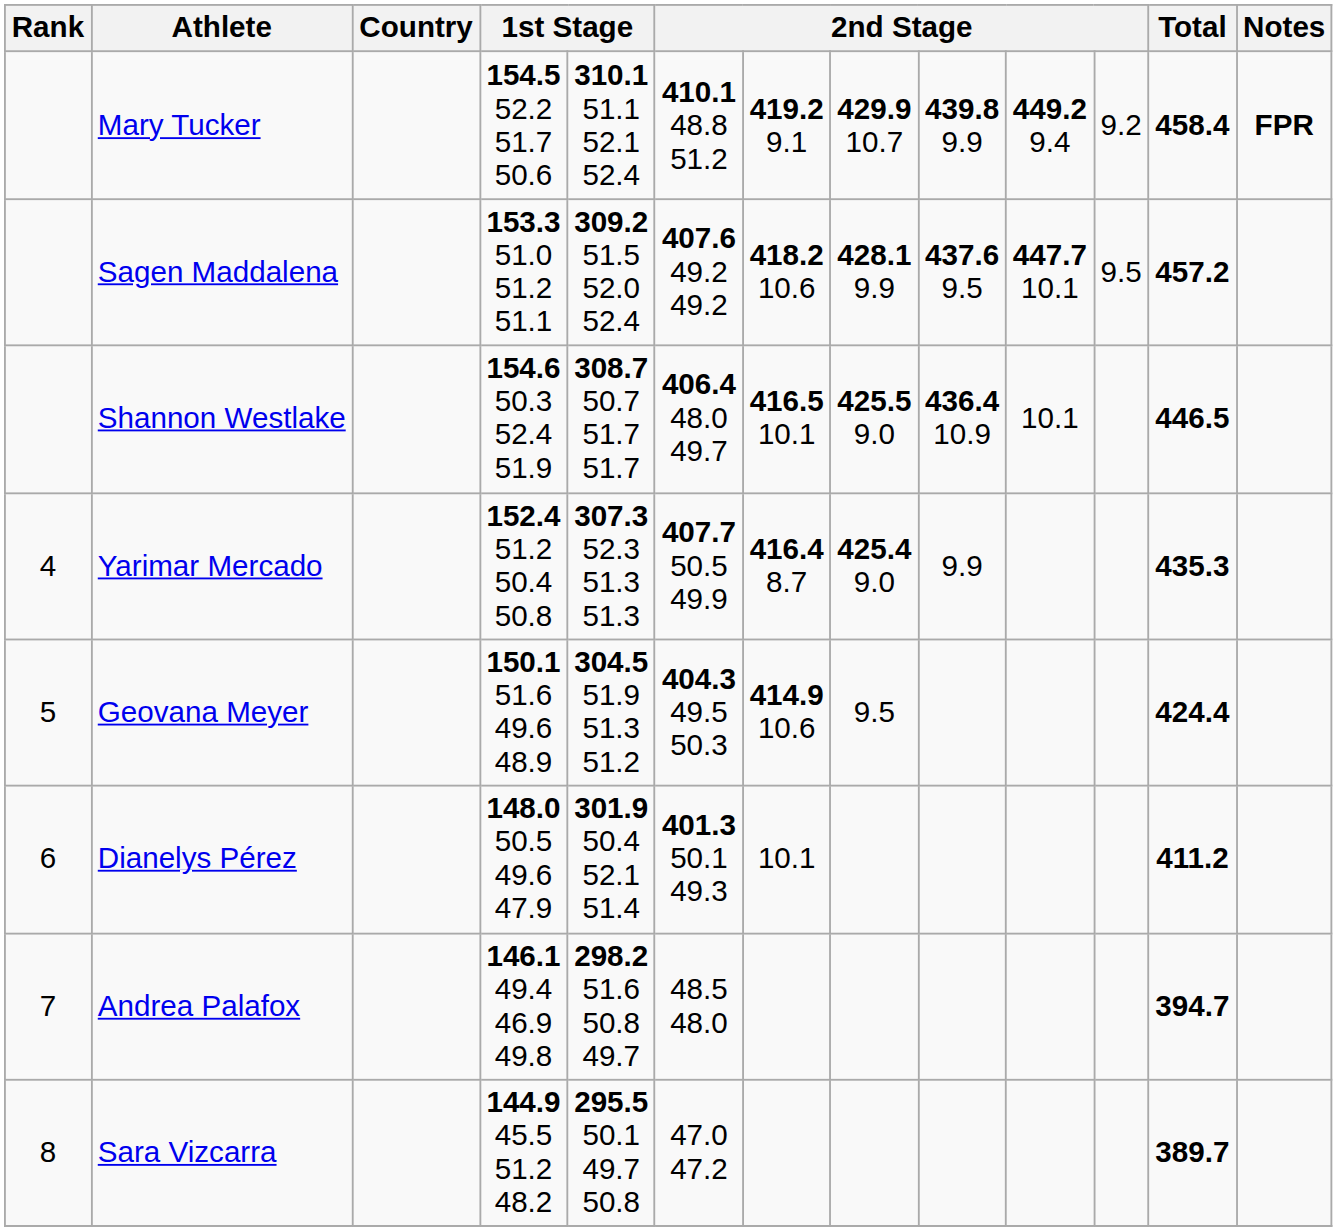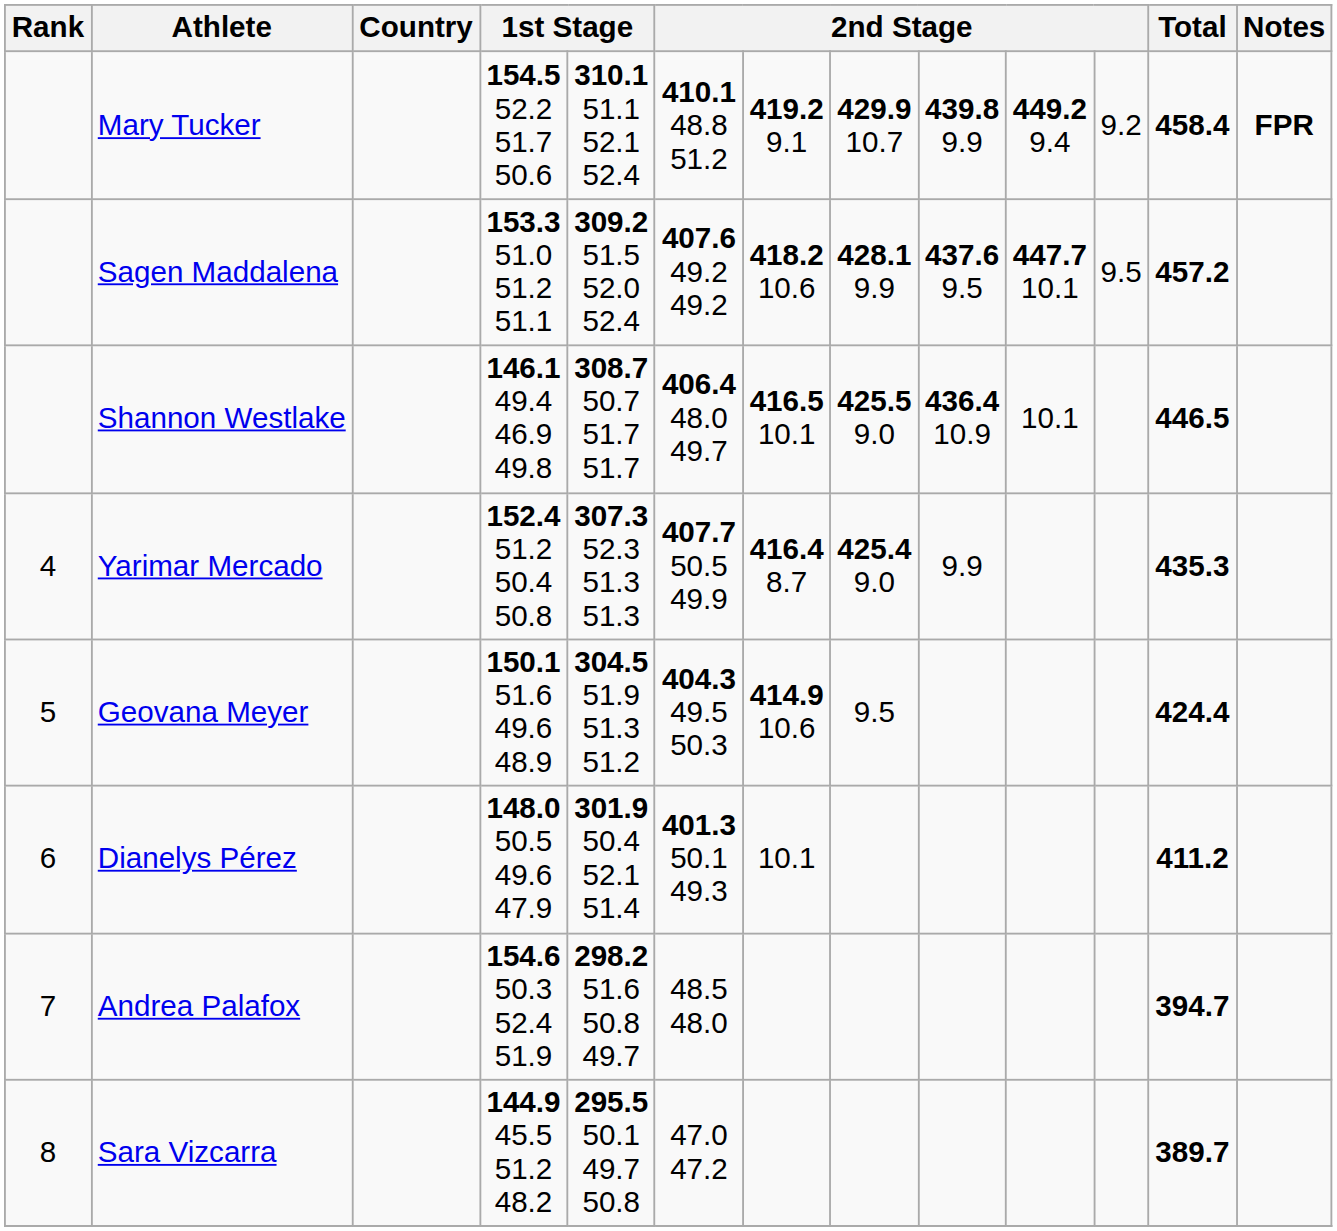Shannon Westlake | column 4: 154.6 50.3 52.4 51.9 -> 146.1 49.4 46.9 49.8
Andrea Palafox | column 4: 146.1 49.4 46.9 49.8 -> 154.6 50.3 52.4 51.9
